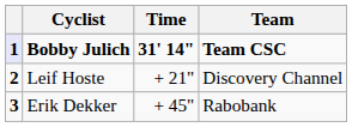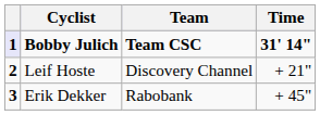columns swapped: Team <-> Time
